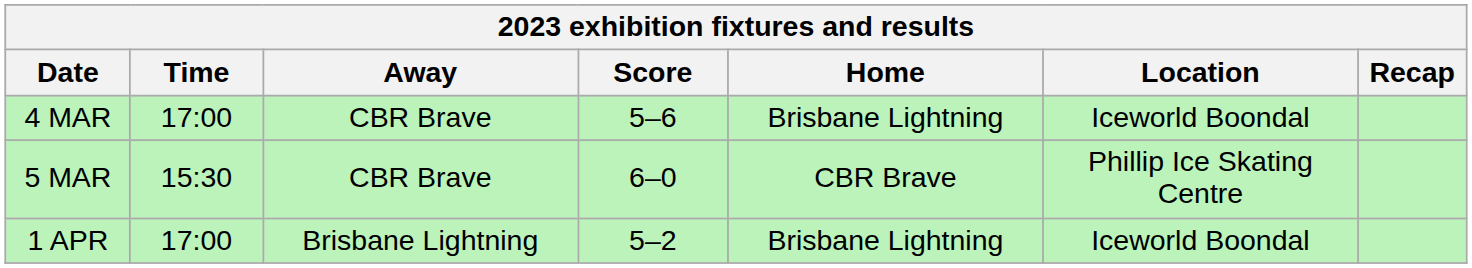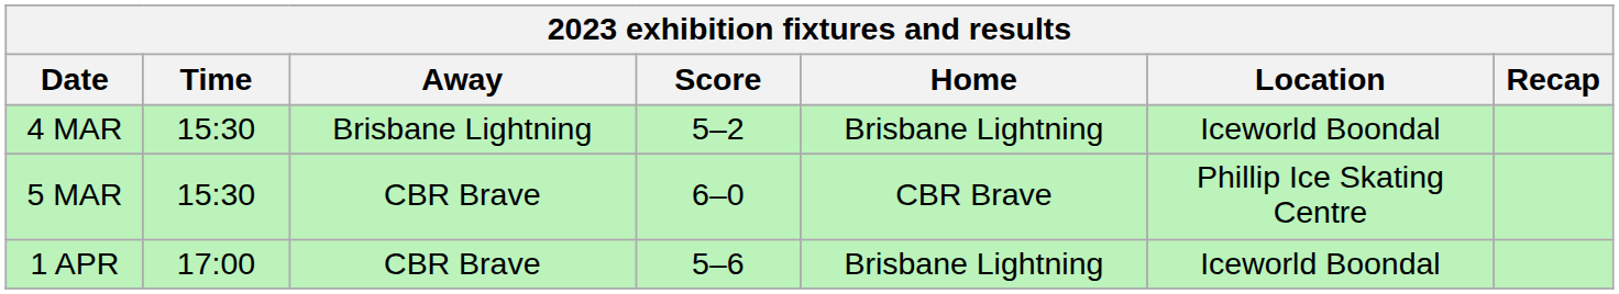4 MAR | Time: 17:00 -> 15:30
4 MAR | Away: CBR Brave -> Brisbane Lightning
4 MAR | Score: 5–6 -> 5–2
1 APR | Away: Brisbane Lightning -> CBR Brave
1 APR | Score: 5–2 -> 5–6
